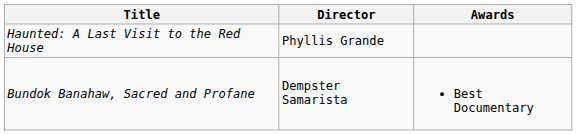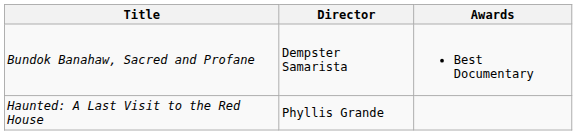rows swapped: Bundok Banahaw, Sacred and Profane <-> Haunted: A Last Visit to the Red House
